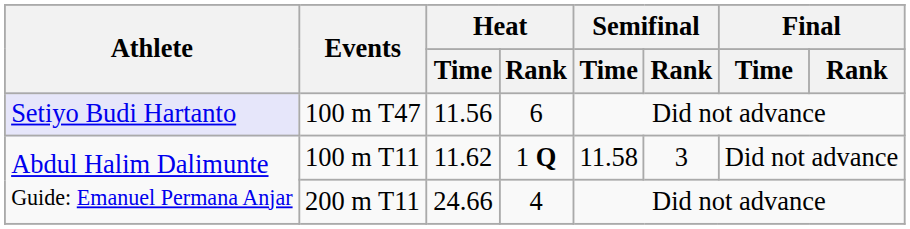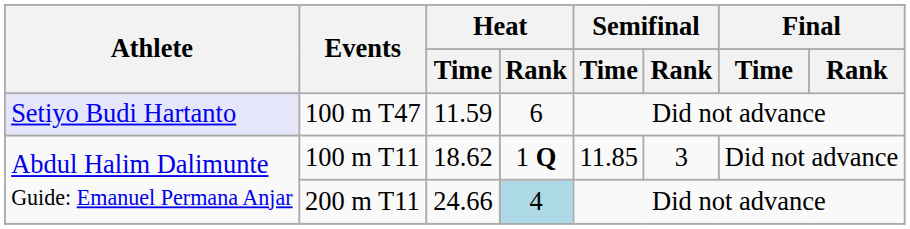100 m T47 | Heat / Time: 11.56 -> 11.59
100 m T11 | Heat / Time: 11.62 -> 18.62
100 m T11 | Semifinal / Time: 11.58 -> 11.85
200 m T11 | Heat / Rank: no background -> lightblue background
